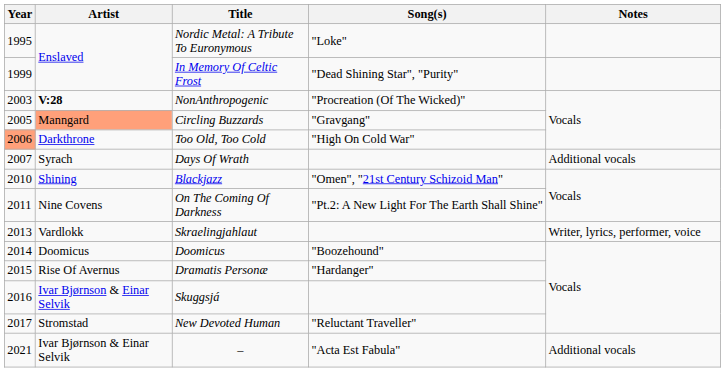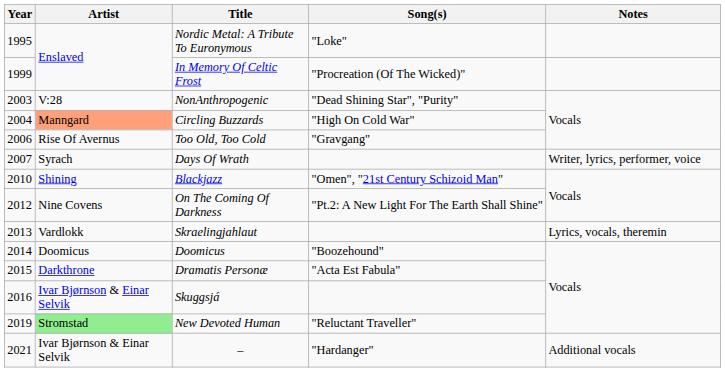In Memory Of Celtic Frost | Song(s): "Dead Shining Star", "Purity" -> "Procreation (Of The Wicked)"
NonAnthropogenic | Artist: bold -> normal
NonAnthropogenic | Song(s): "Procreation (Of The Wicked)" -> "Dead Shining Star", "Purity"
Circling Buzzards | Year: 2005 -> 2004
Circling Buzzards | Song(s): "Gravgang" -> "High On Cold War"
Too Old, Too Cold | Year: lightsalmon background -> no background
Too Old, Too Cold | Artist: Darkthrone -> Rise Of Avernus
Too Old, Too Cold | Song(s): "High On Cold War" -> "Gravgang"
Days Of Wrath | Notes: Additional vocals -> Writer, lyrics, performer, voice
On The Coming Of Darkness | Year: 2011 -> 2012
Skraelingjahlaut | Notes: Writer, lyrics, performer, voice -> Lyrics, vocals, theremin
Dramatis Personæ | Artist: Rise Of Avernus -> Darkthrone
Dramatis Personæ | Song(s): "Hardanger" -> "Acta Est Fabula"
New Devoted Human | Year: 2017 -> 2019
New Devoted Human | Artist: no background -> lightgreen background
– | Song(s): "Acta Est Fabula" -> "Hardanger"
